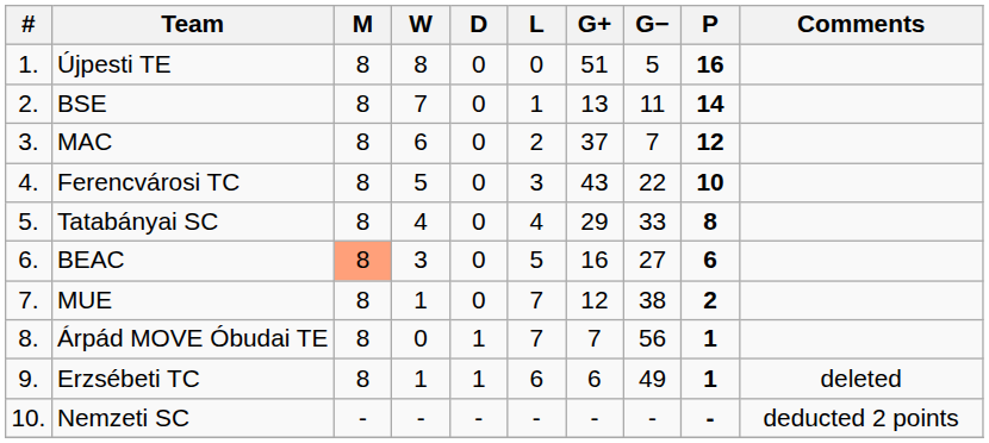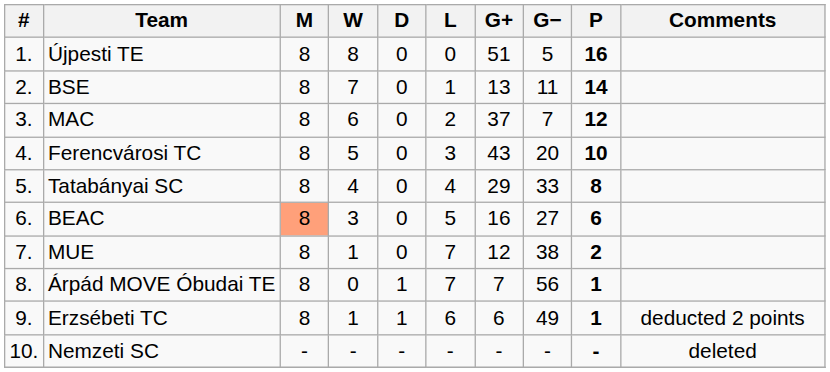Ferencvárosi TC | G−: 22 -> 20
Erzsébeti TC | Comments: deleted -> deducted 2 points
Nemzeti SC | Comments: deducted 2 points -> deleted
